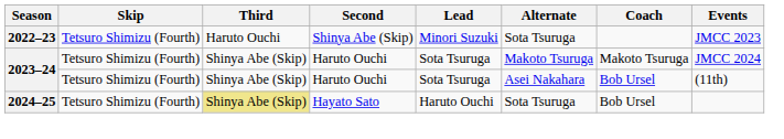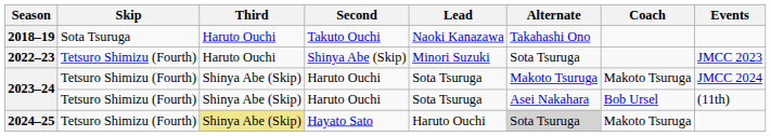+ row: 2018–19 | Sota Tsuruga | Haruto Ouchi | Takuto Ouchi | Naoki Kanazawa | Takahashi Ono
2024–25 | Alternate: no background -> lightgrey background
2024–25 | Coach: Bob Ursel -> Makoto Tsuruga
